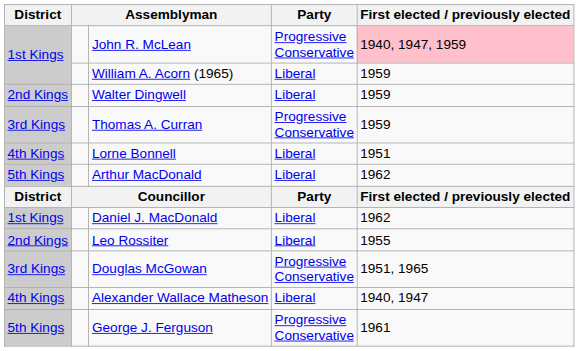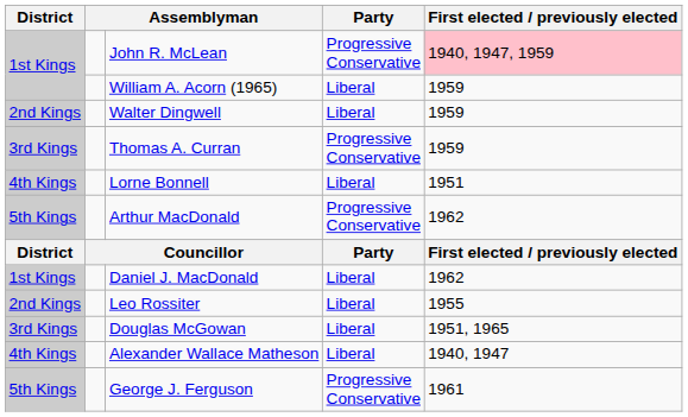Arthur MacDonald | Party: Liberal -> Progressive Conservative
Douglas McGowan | Party: Progressive Conservative -> Liberal
